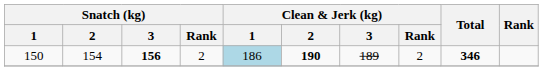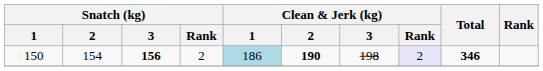150 | Clean & Jerk (kg) / 3: 189 -> 198
150 | Clean & Jerk (kg) / Rank: no background -> lavender background
